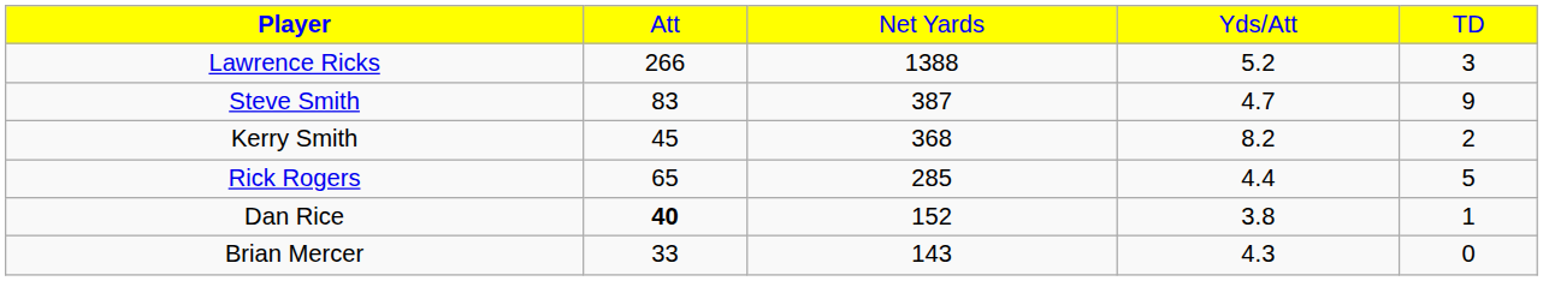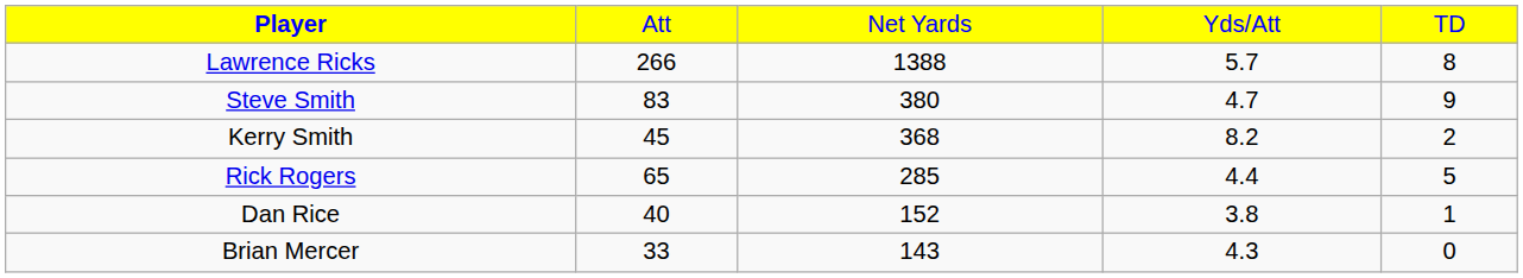Lawrence Ricks | column 4: 5.2 -> 5.7
Lawrence Ricks | column 5: 3 -> 8
Steve Smith | column 3: 387 -> 380
Dan Rice | column 2: bold -> normal
